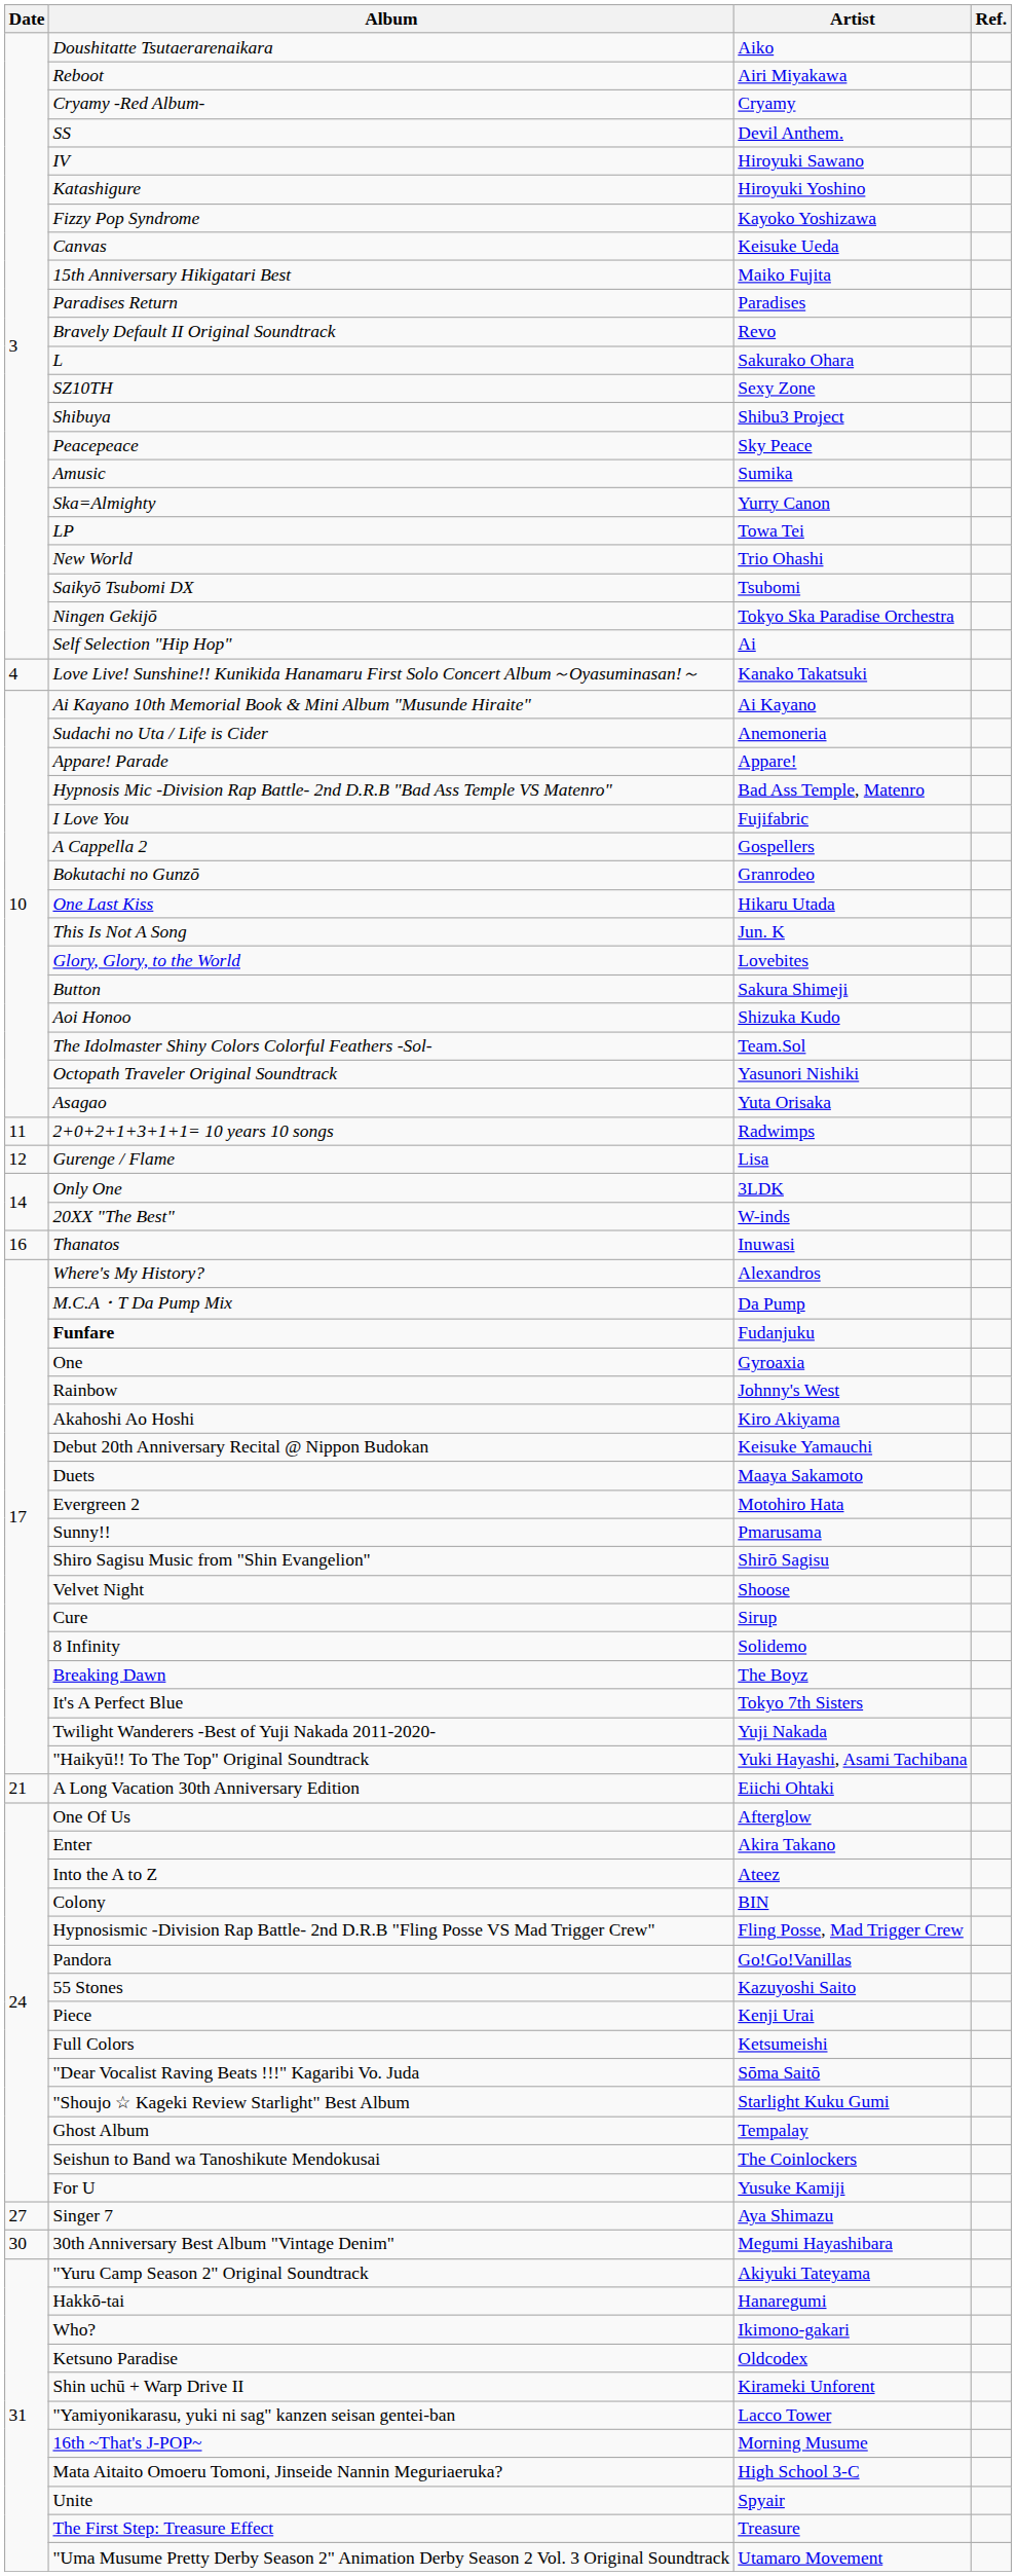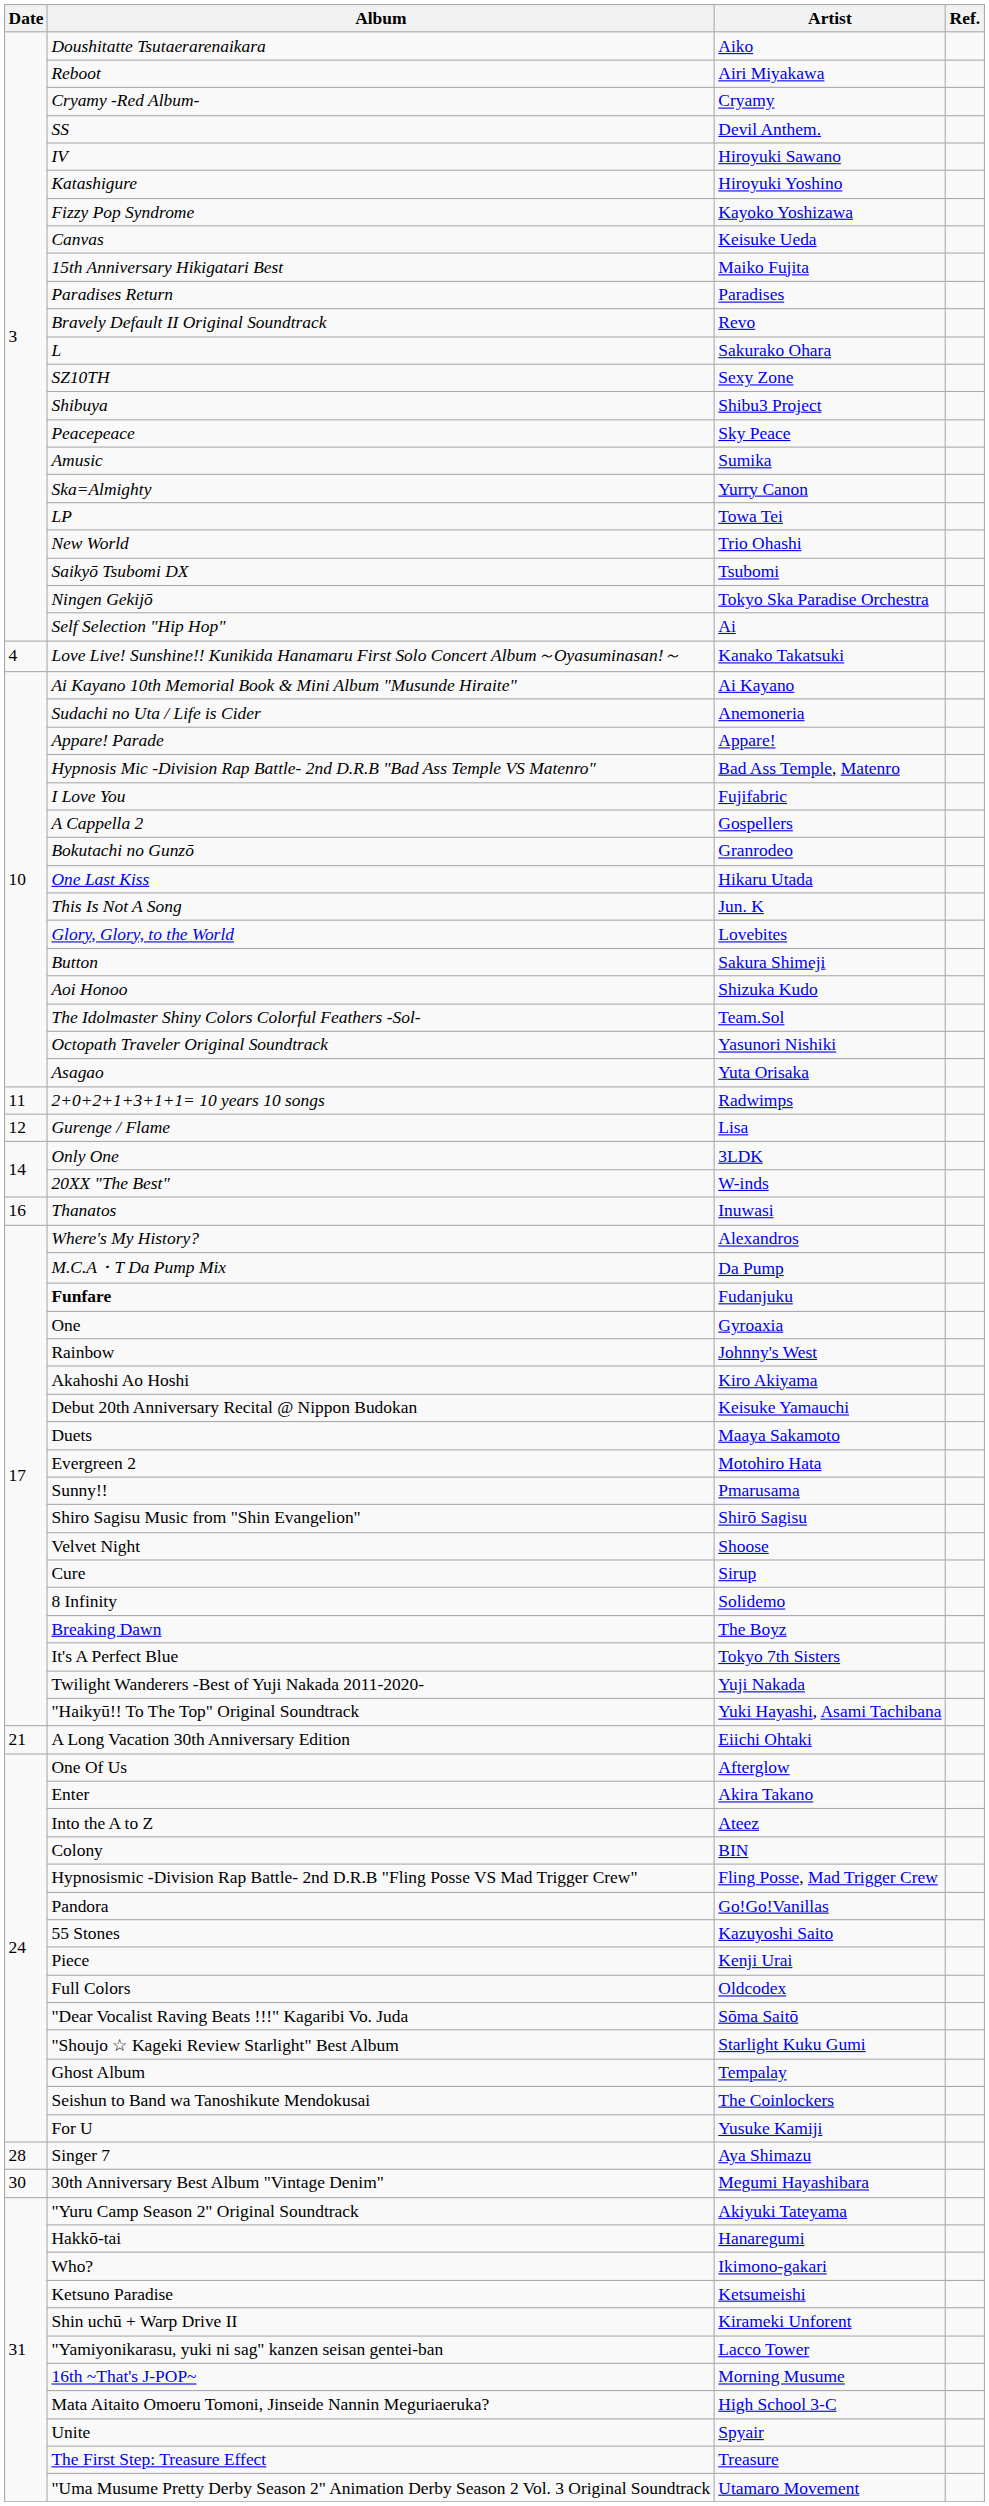Full Colors | Artist: Ketsumeishi -> Oldcodex
Singer 7 | Date: 27 -> 28
Ketsuno Paradise | Artist: Oldcodex -> Ketsumeishi
